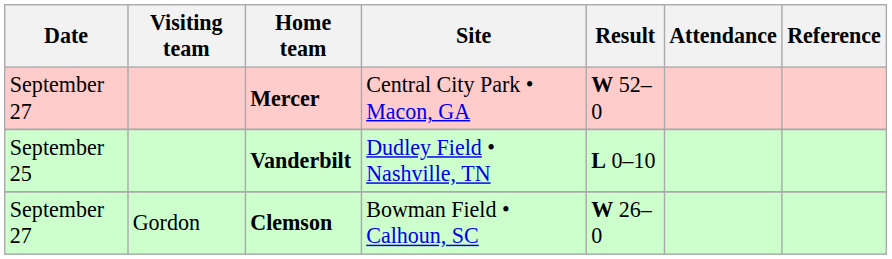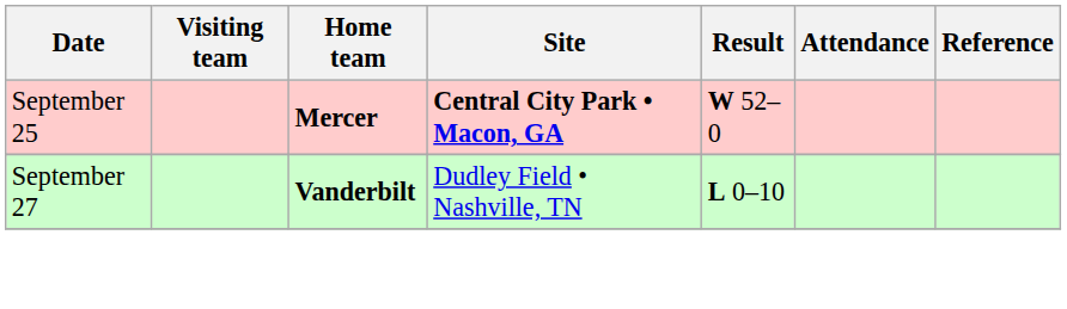Mercer | Date: September 27 -> September 25
Mercer | Site: normal -> bold
Vanderbilt | Date: September 25 -> September 27
- row: September 27 | Gordon | Clemson | Bowman Field • Calhoun, SC | W 26–0
